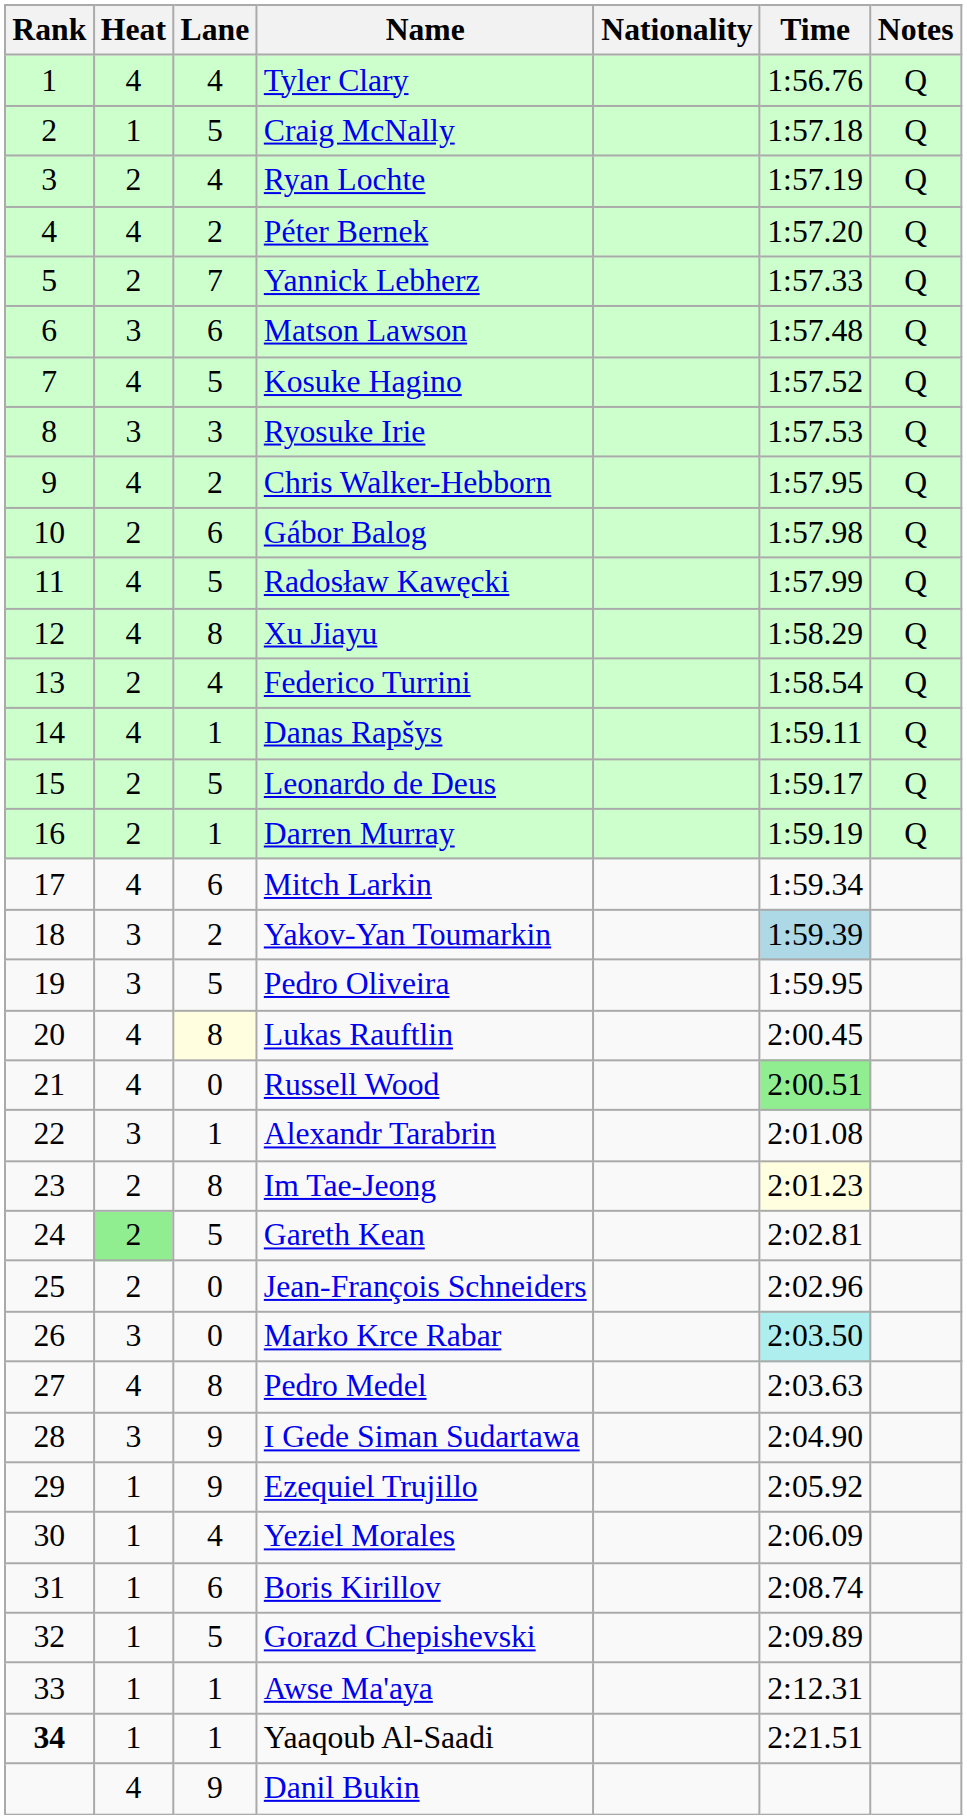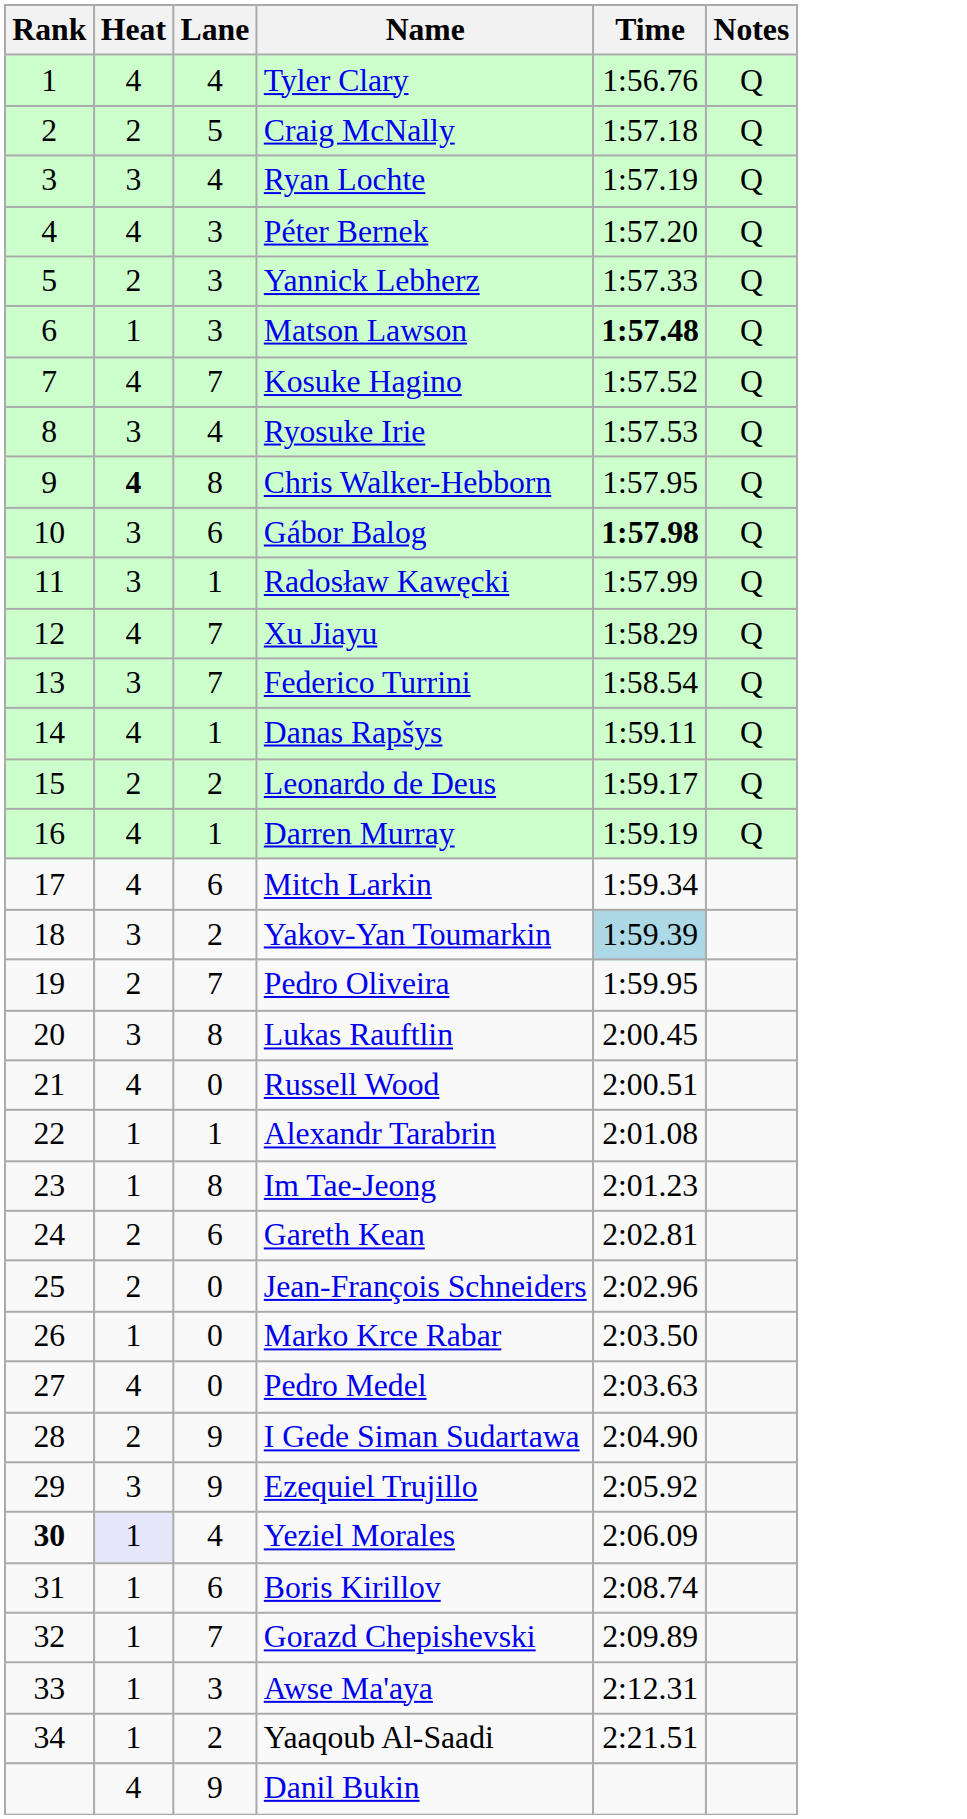- column: Nationality
Craig McNally | Heat: 1 -> 2
Ryan Lochte | Heat: 2 -> 3
Péter Bernek | Lane: 2 -> 3
Yannick Lebherz | Lane: 7 -> 3
Matson Lawson | Heat: 3 -> 1
Matson Lawson | Lane: 6 -> 3
Matson Lawson | Time: normal -> bold
Kosuke Hagino | Lane: 5 -> 7
Ryosuke Irie | Lane: 3 -> 4
Chris Walker-Hebborn | Heat: normal -> bold
Chris Walker-Hebborn | Lane: 2 -> 8
Gábor Balog | Heat: 2 -> 3
Gábor Balog | Time: normal -> bold
Radosław Kawęcki | Heat: 4 -> 3
Radosław Kawęcki | Lane: 5 -> 1
Xu Jiayu | Lane: 8 -> 7
Federico Turrini | Heat: 2 -> 3
Federico Turrini | Lane: 4 -> 7
Leonardo de Deus | Lane: 5 -> 2
Darren Murray | Heat: 2 -> 4
Pedro Oliveira | Heat: 3 -> 2
Pedro Oliveira | Lane: 5 -> 7
Lukas Rauftlin | Heat: 4 -> 3
Lukas Rauftlin | Lane: lightyellow background -> no background
Russell Wood | Time: lightgreen background -> no background
Alexandr Tarabrin | Heat: 3 -> 1
Im Tae-Jeong | Heat: 2 -> 1
Im Tae-Jeong | Time: lightyellow background -> no background
Gareth Kean | Heat: lightgreen background -> no background
Gareth Kean | Lane: 5 -> 6
Marko Krce Rabar | Heat: 3 -> 1
Marko Krce Rabar | Time: paleturquoise background -> no background
Pedro Medel | Lane: 8 -> 0
I Gede Siman Sudartawa | Heat: 3 -> 2
Ezequiel Trujillo | Heat: 1 -> 3
Yeziel Morales | Rank: normal -> bold
Yeziel Morales | Heat: no background -> lavender background
Gorazd Chepishevski | Lane: 5 -> 7
Awse Ma'aya | Lane: 1 -> 3
Yaaqoub Al-Saadi | Rank: bold -> normal
Yaaqoub Al-Saadi | Lane: 1 -> 2
